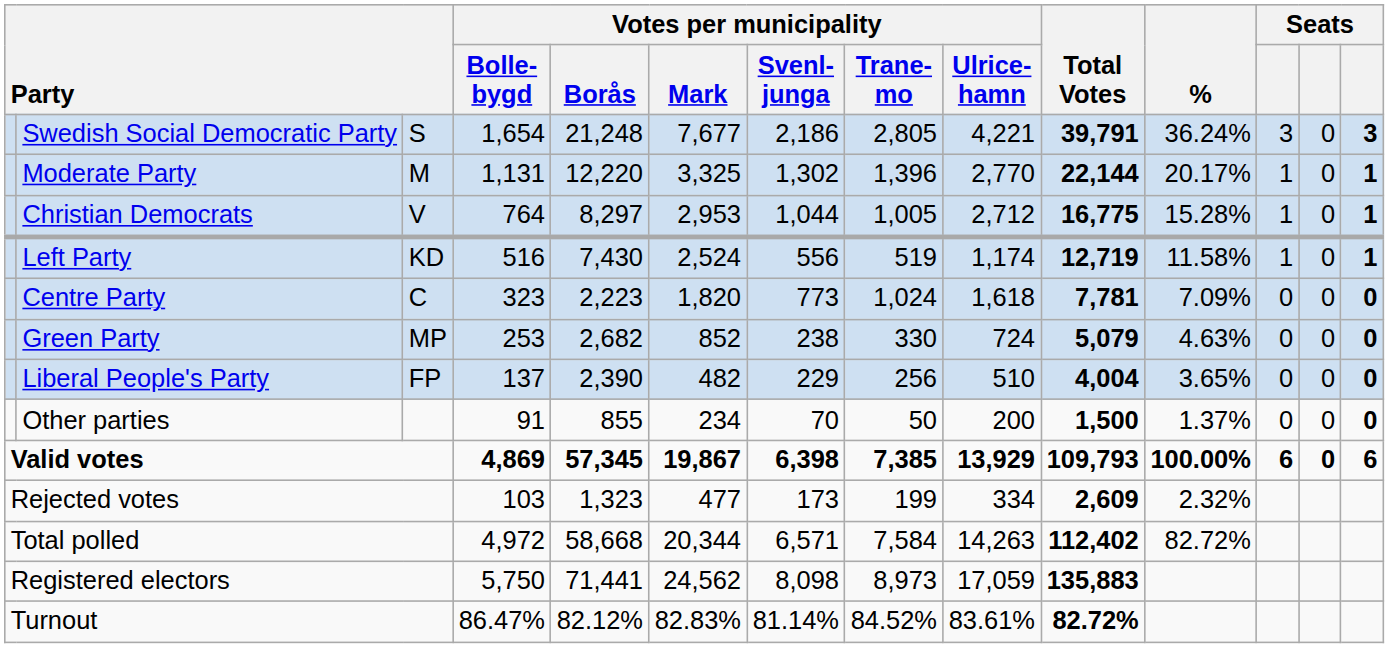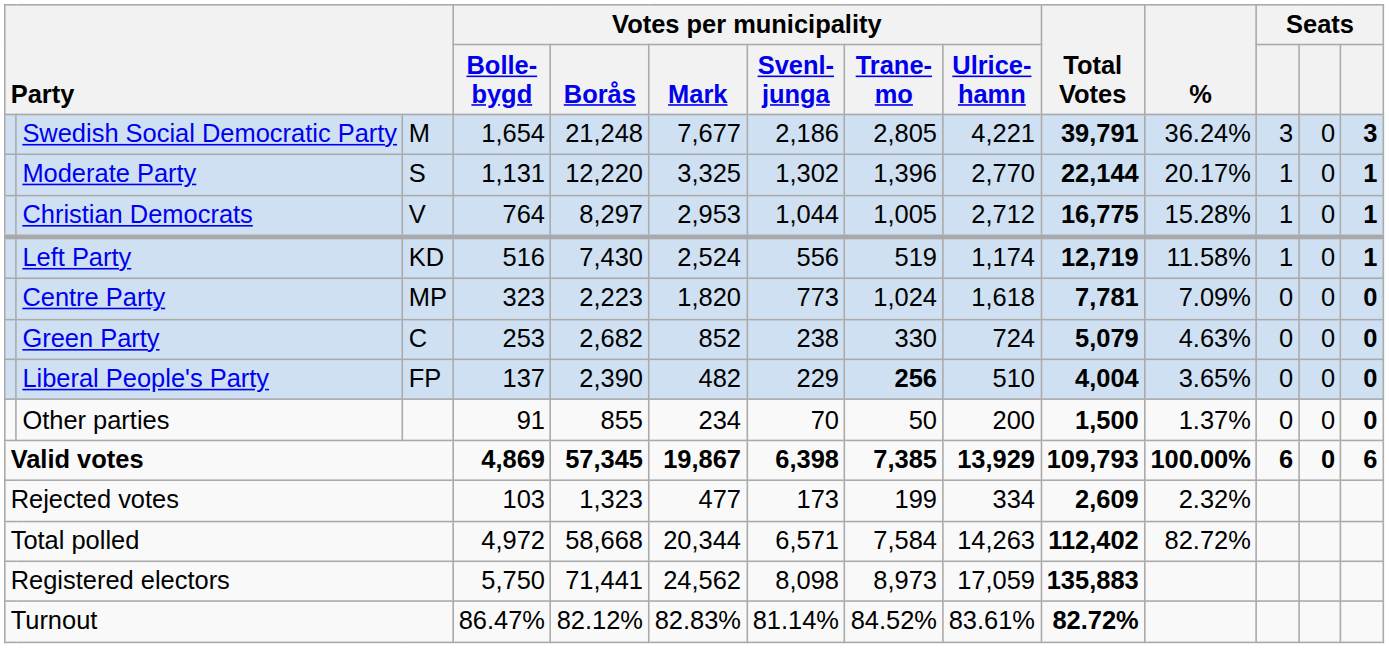Swedish Social Democratic Party | column 3: S -> M
Moderate Party | column 3: M -> S
Centre Party | column 3: C -> MP
Green Party | column 3: MP -> C
Liberal People's Party | Votes per municipality / Trane- mo: normal -> bold
